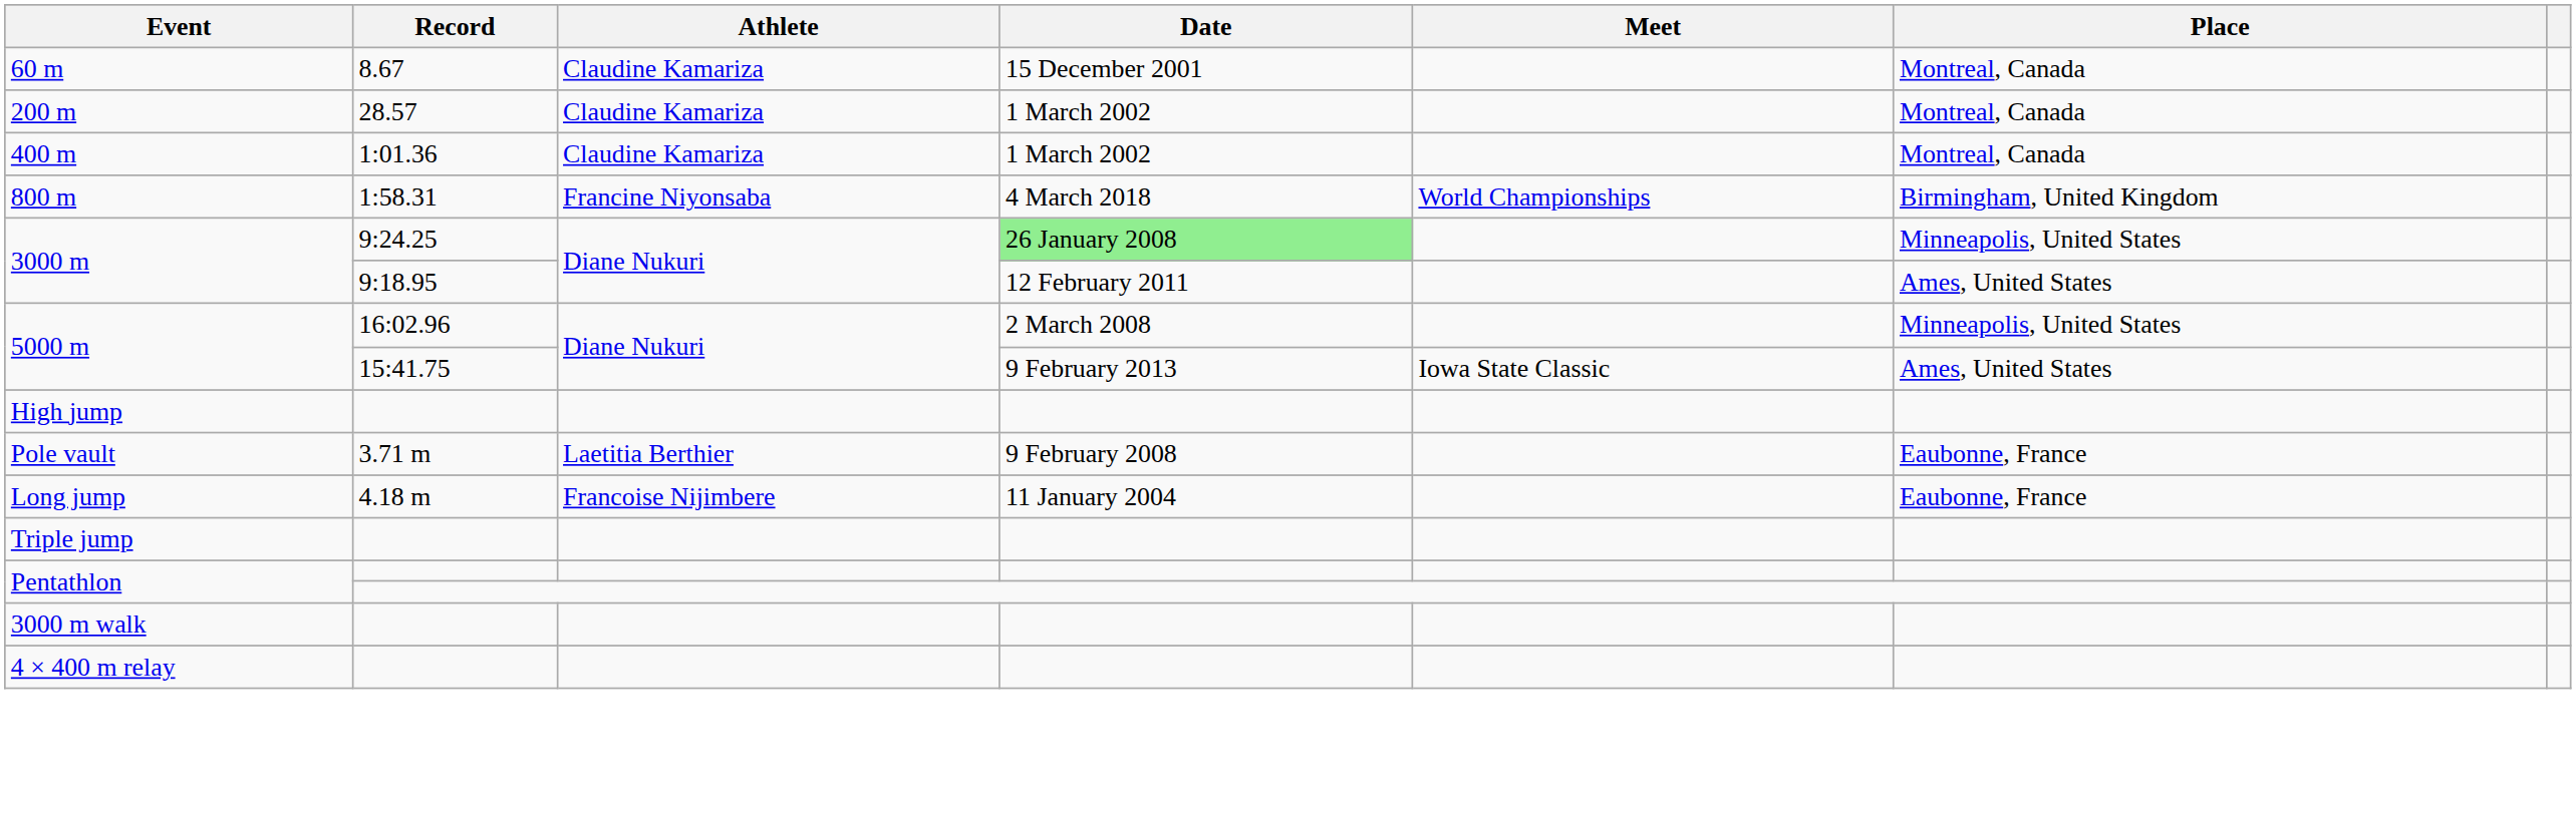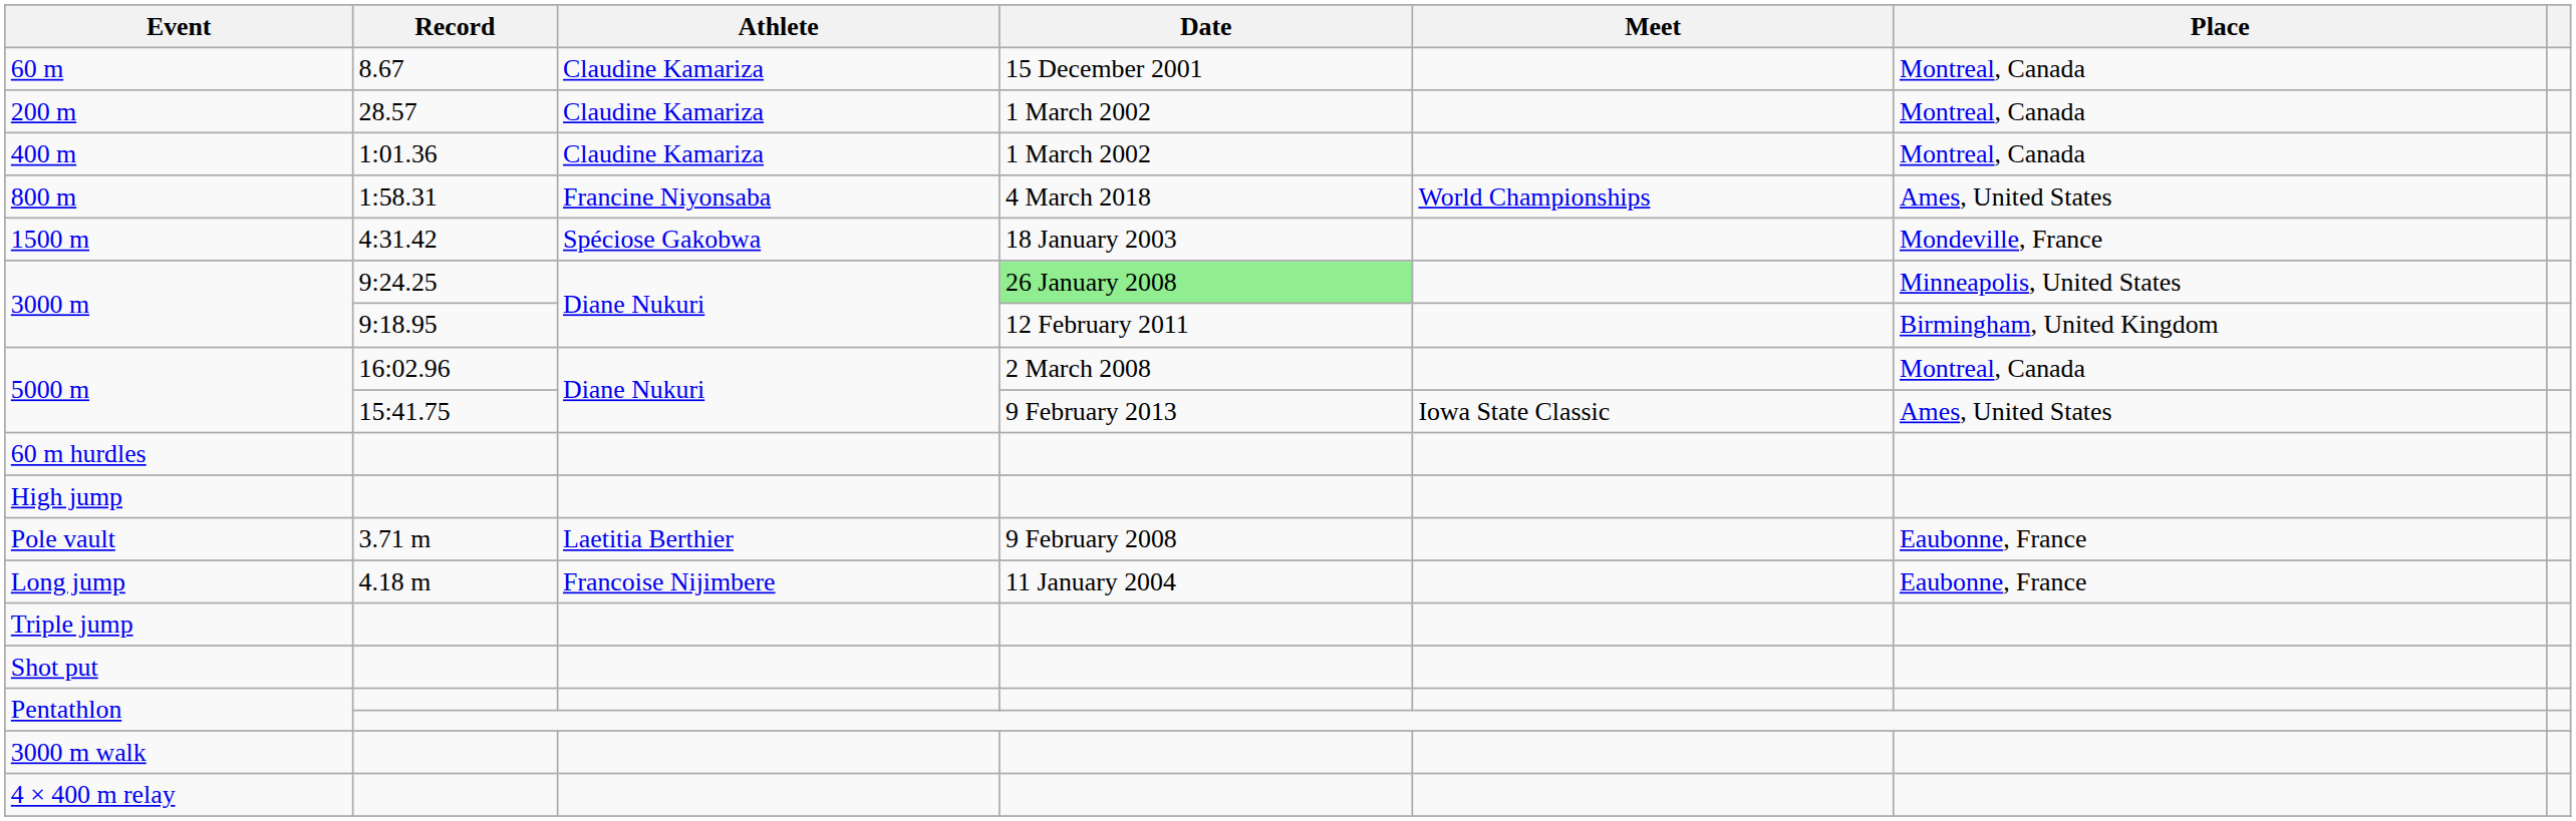800 m | Place: Birmingham, United Kingdom -> Ames, United States
+ row: 1500 m | 4:31.42 | Spéciose Gakobwa | 18 January 2003 | Mondeville, France
3000 m / 9:18.95 | Place: Ames, United States -> Birmingham, United Kingdom
5000 m / 16:02.96 | Place: Minneapolis, United States -> Montreal, Canada
+ row: 60 m hurdles
+ row: Shot put
